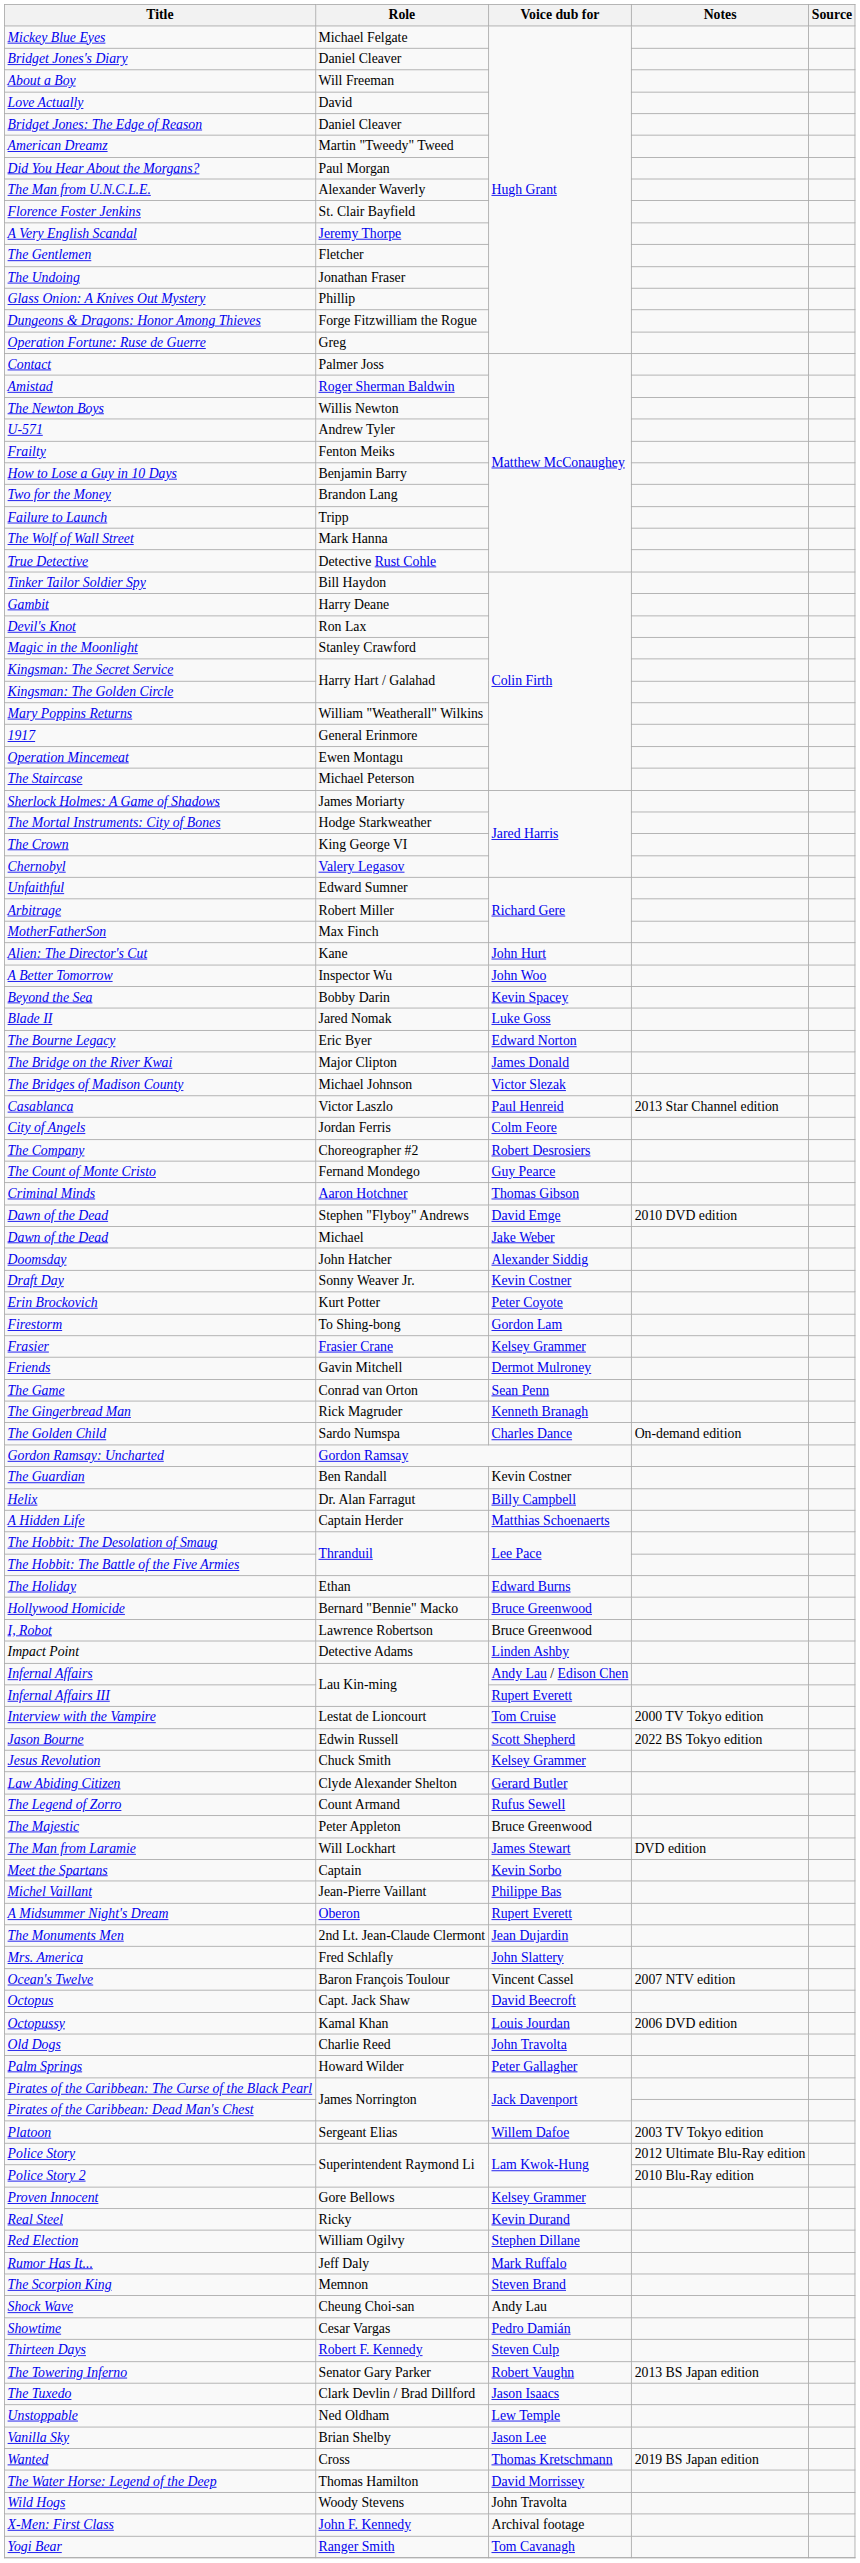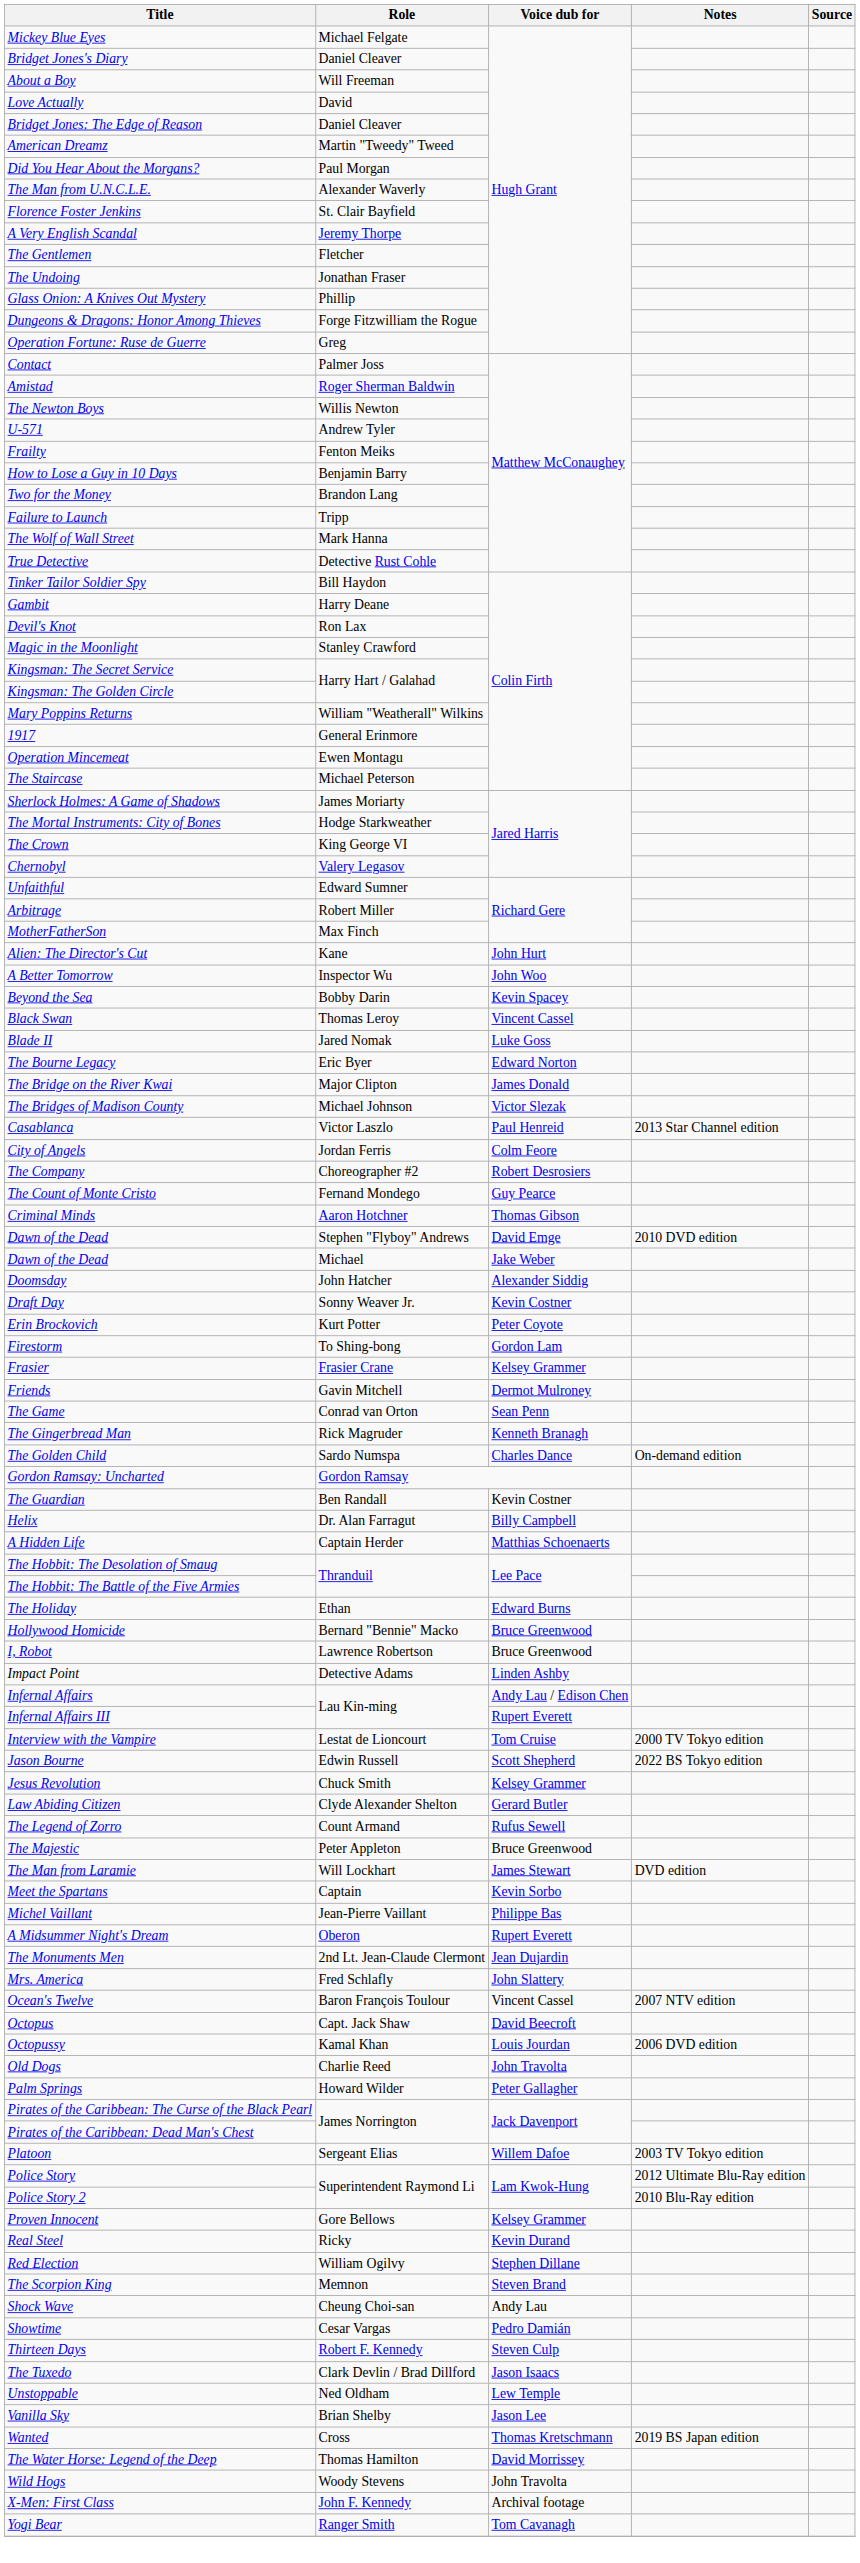+ row: Black Swan | Thomas Leroy | Vincent Cassel
- row: Rumor Has It... | Jeff Daly | Mark Ruffalo
- row: The Towering Inferno | Senator Gary Parker | Robert Vaughn | 2013 BS Japan edition
